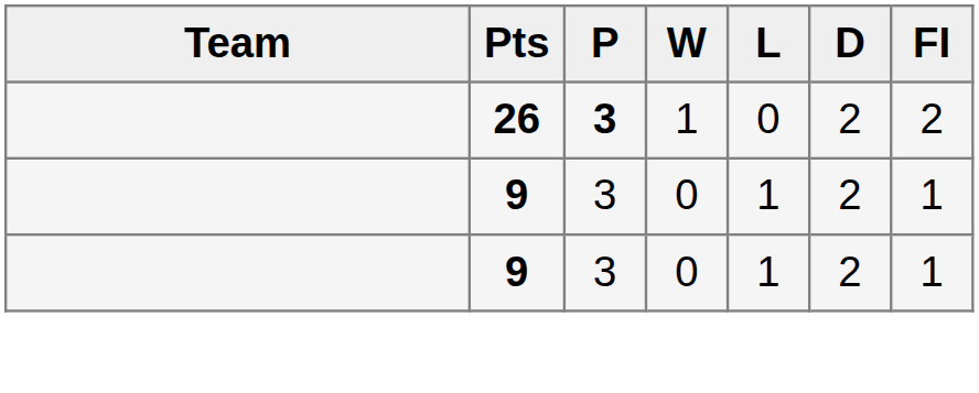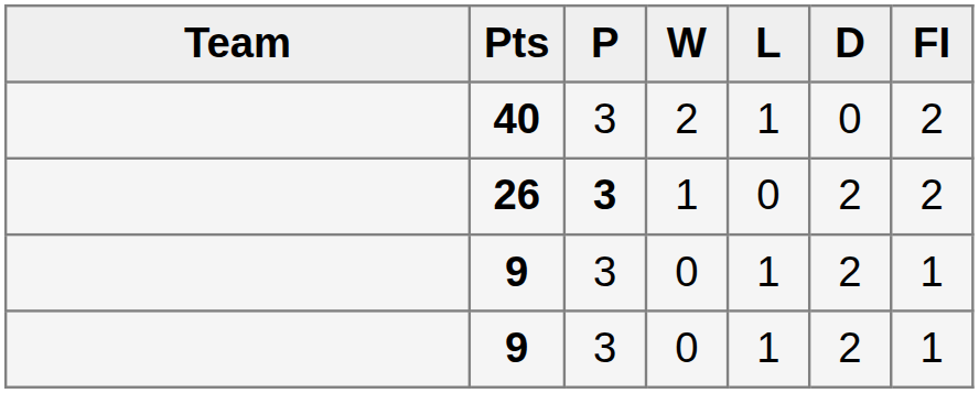+ row: 40 | 3 | 2 | 1 | 0 | 2
